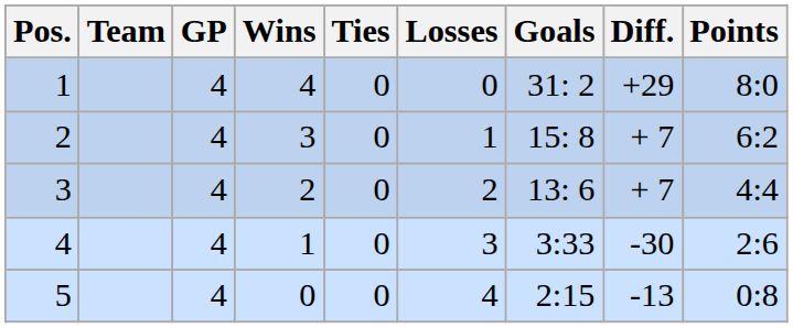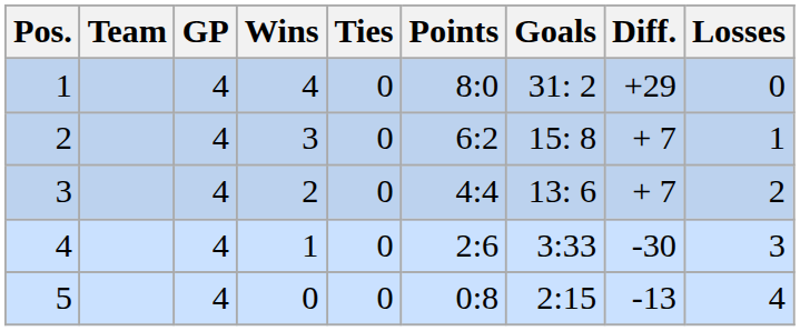columns swapped: Losses <-> Points
